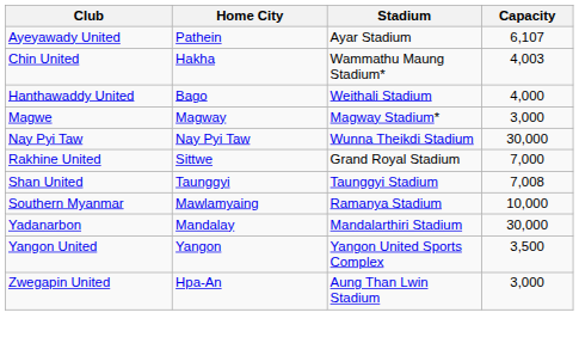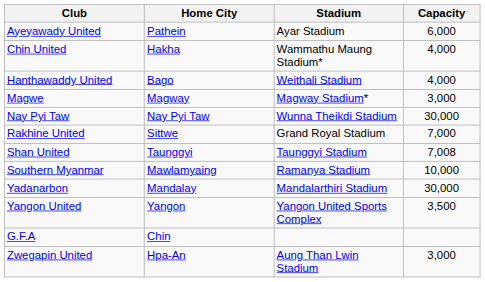Ayeyawady United | Capacity: 6,107 -> 6,000
Chin United | Capacity: 4,003 -> 4,000
+ row: G.F.A | Chin
